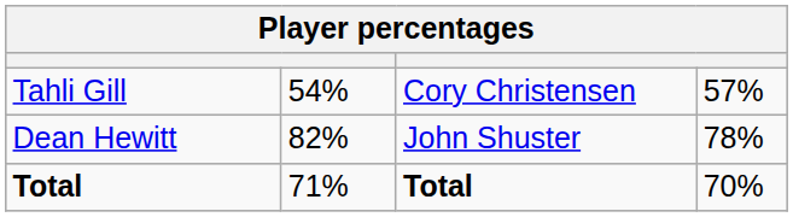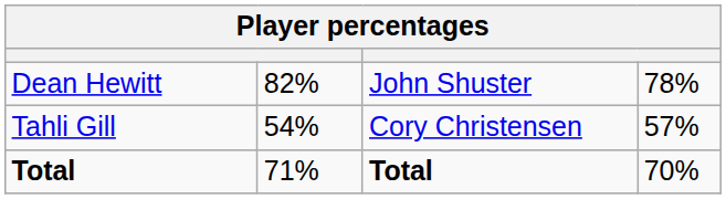rows swapped: Tahli Gill <-> Dean Hewitt
